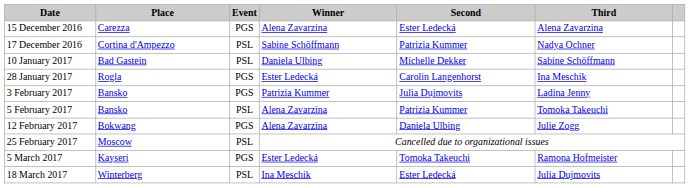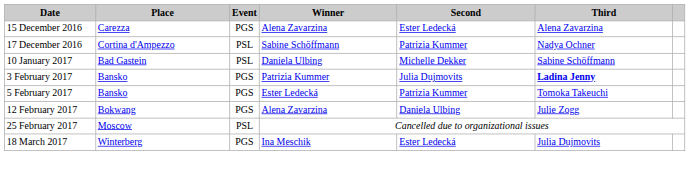- row: 28 January 2017 | Rogla | PGS | Ester Ledecká | Carolin Langenhorst | Ina Meschik
3 February 2017 | Third: normal -> bold
5 February 2017 | Event: PSL -> PGS
5 February 2017 | Winner: Alena Zavarzina -> Ester Ledecká
- row: 5 March 2017 | Kayseri | PGS | Ester Ledecká | Tomoka Takeuchi | Ramona Hofmeister
18 March 2017 | Event: PSL -> PGS
